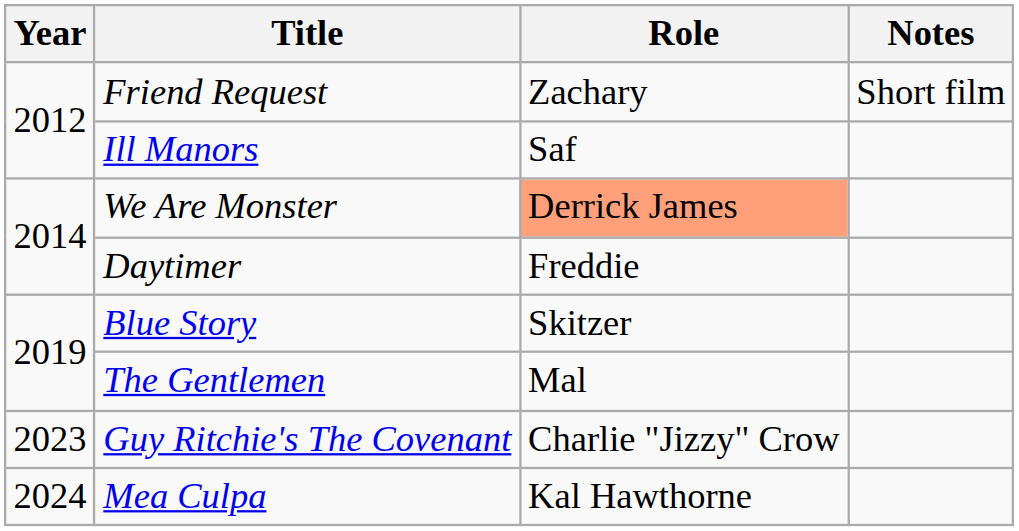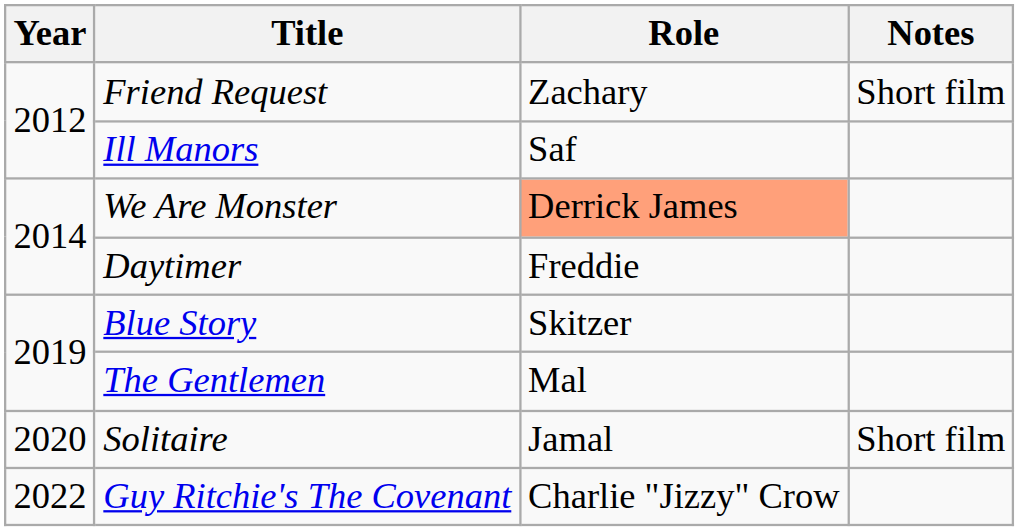+ row: 2020 | Solitaire | Jamal | Short film
Guy Ritchie's The Covenant | Year: 2023 -> 2022
- row: 2024 | Mea Culpa | Kal Hawthorne
